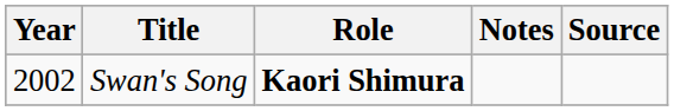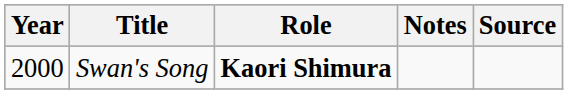Swan's Song | Year: 2002 -> 2000
